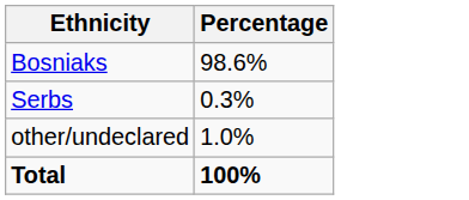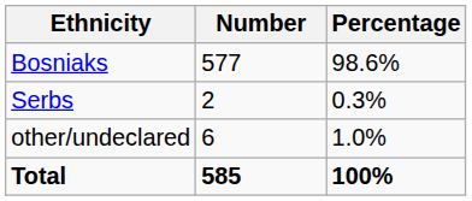+ column: Number | 577 | 2 | 6 | 585
